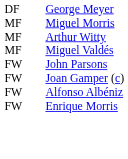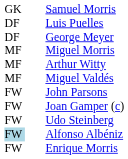+ row: GK | Samuel Morris
+ row: DF | Luis Puelles
+ row: FW | Udo Steinberg
Alfonso Albéniz | column 1: no background -> lightblue background
